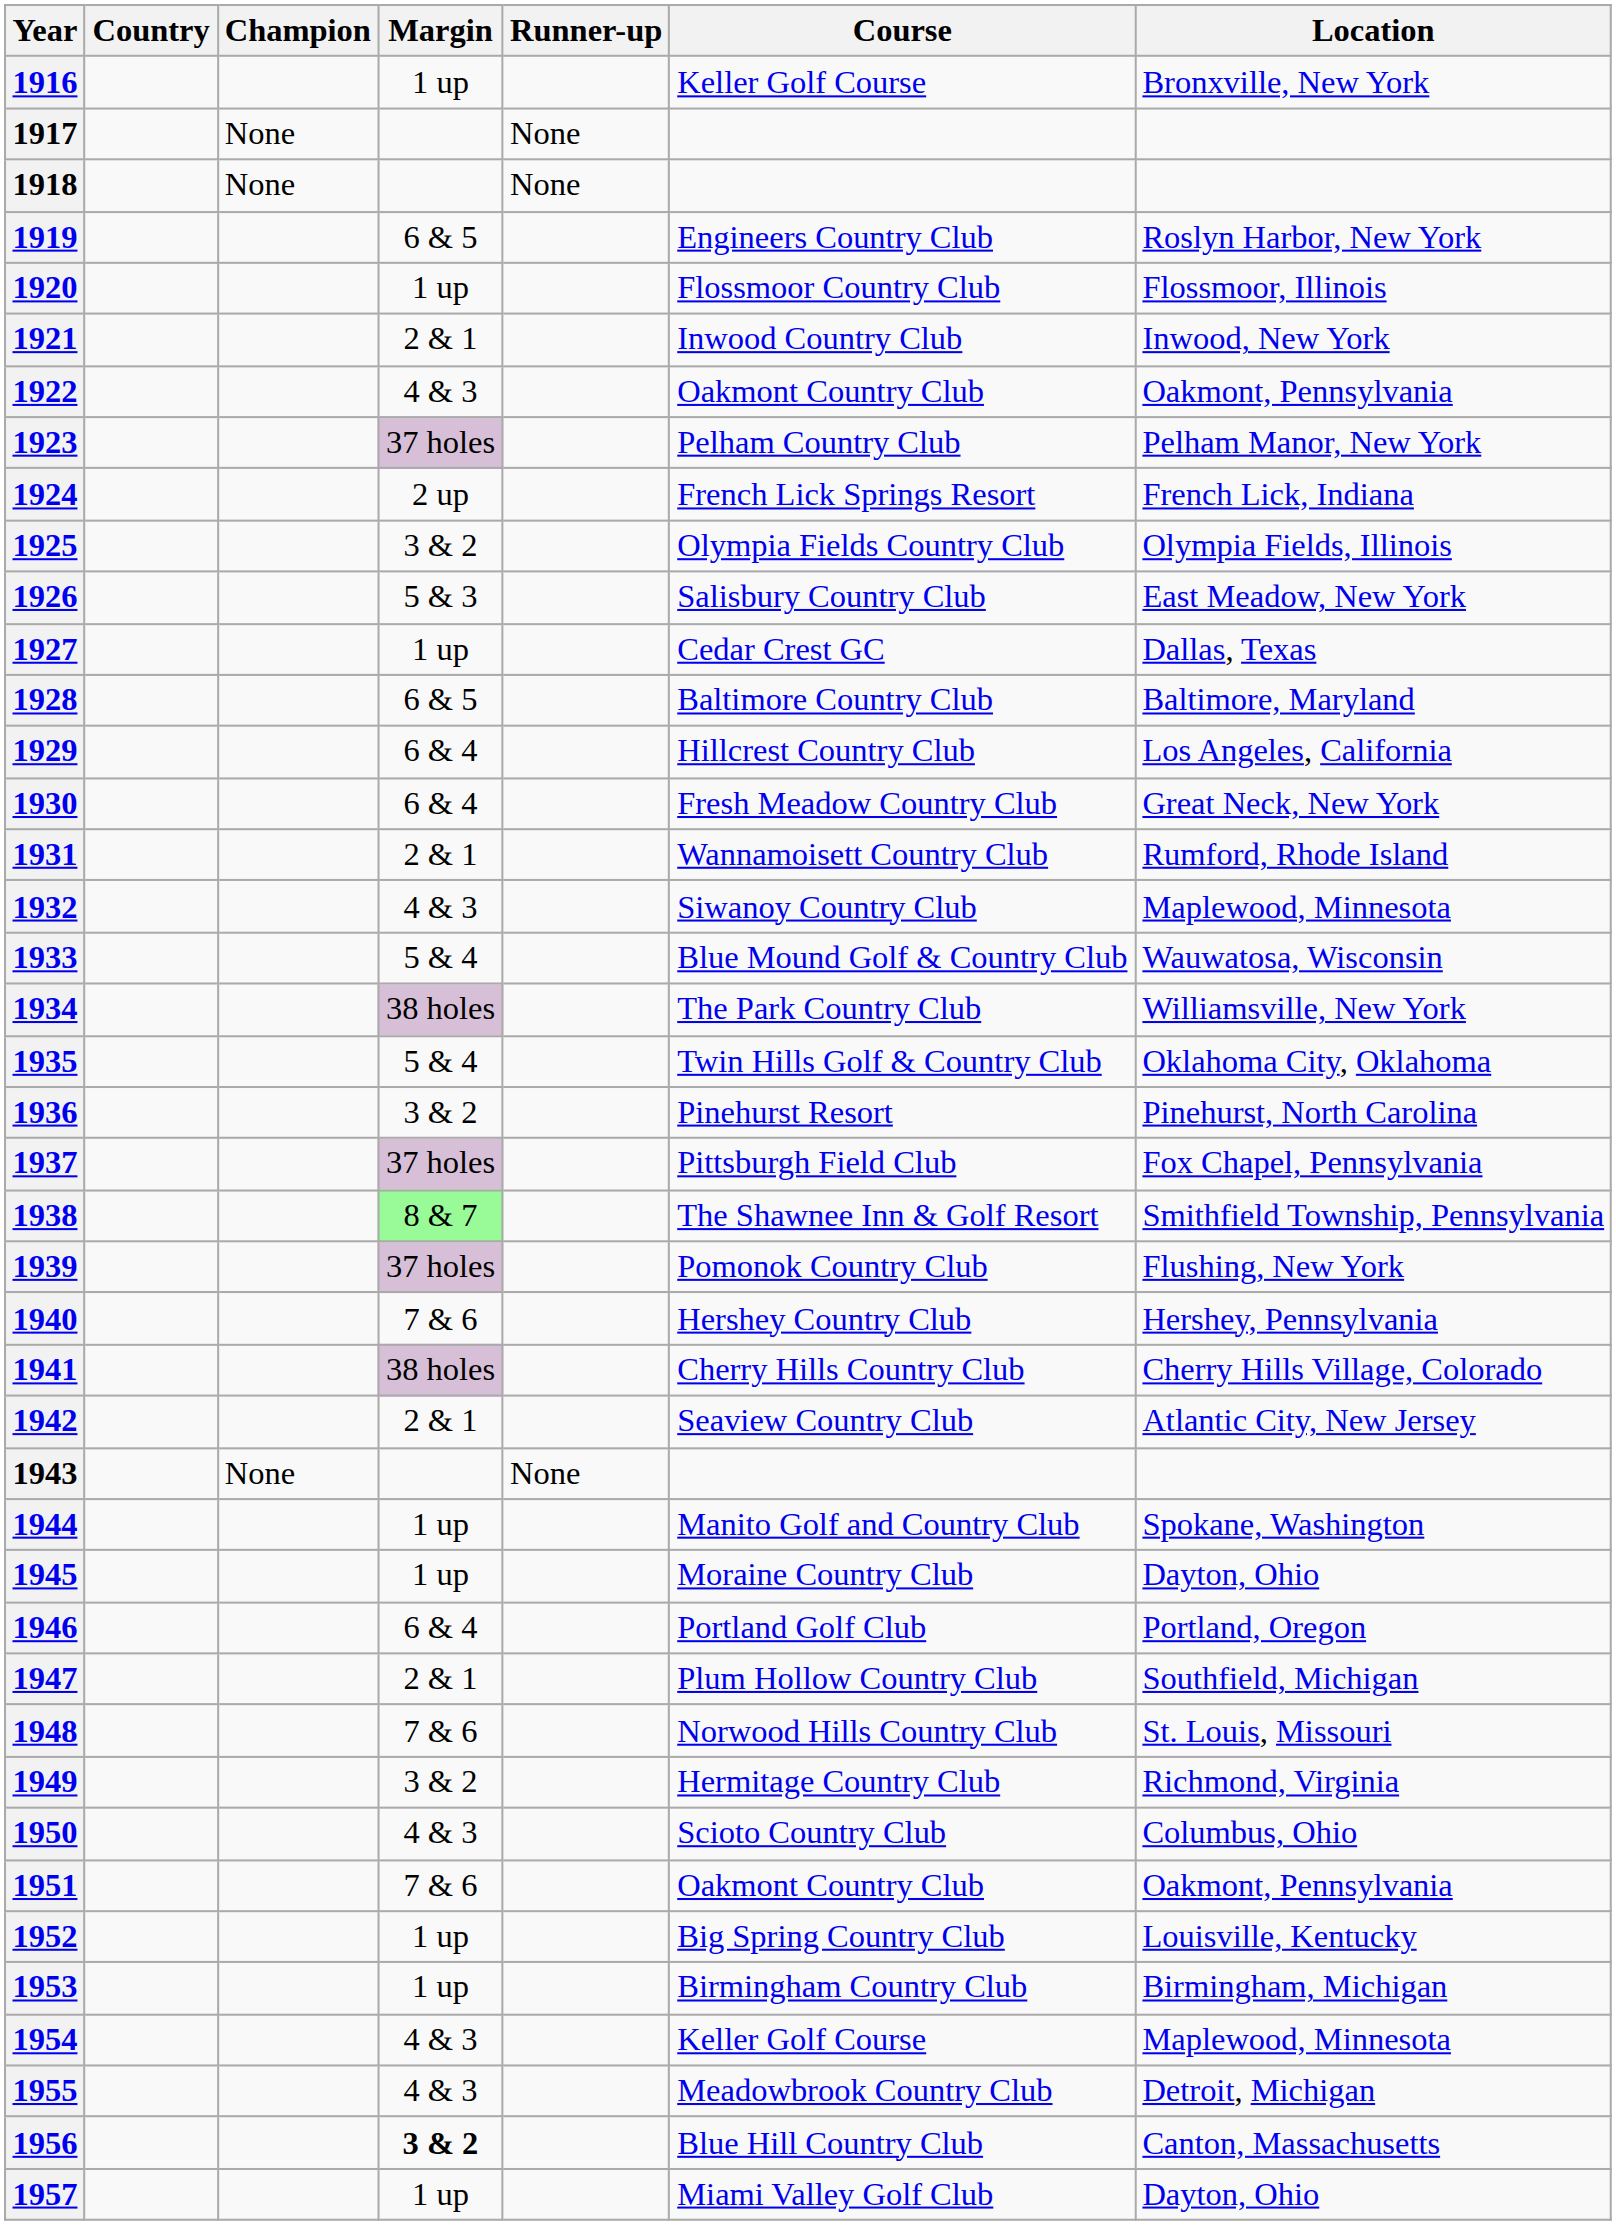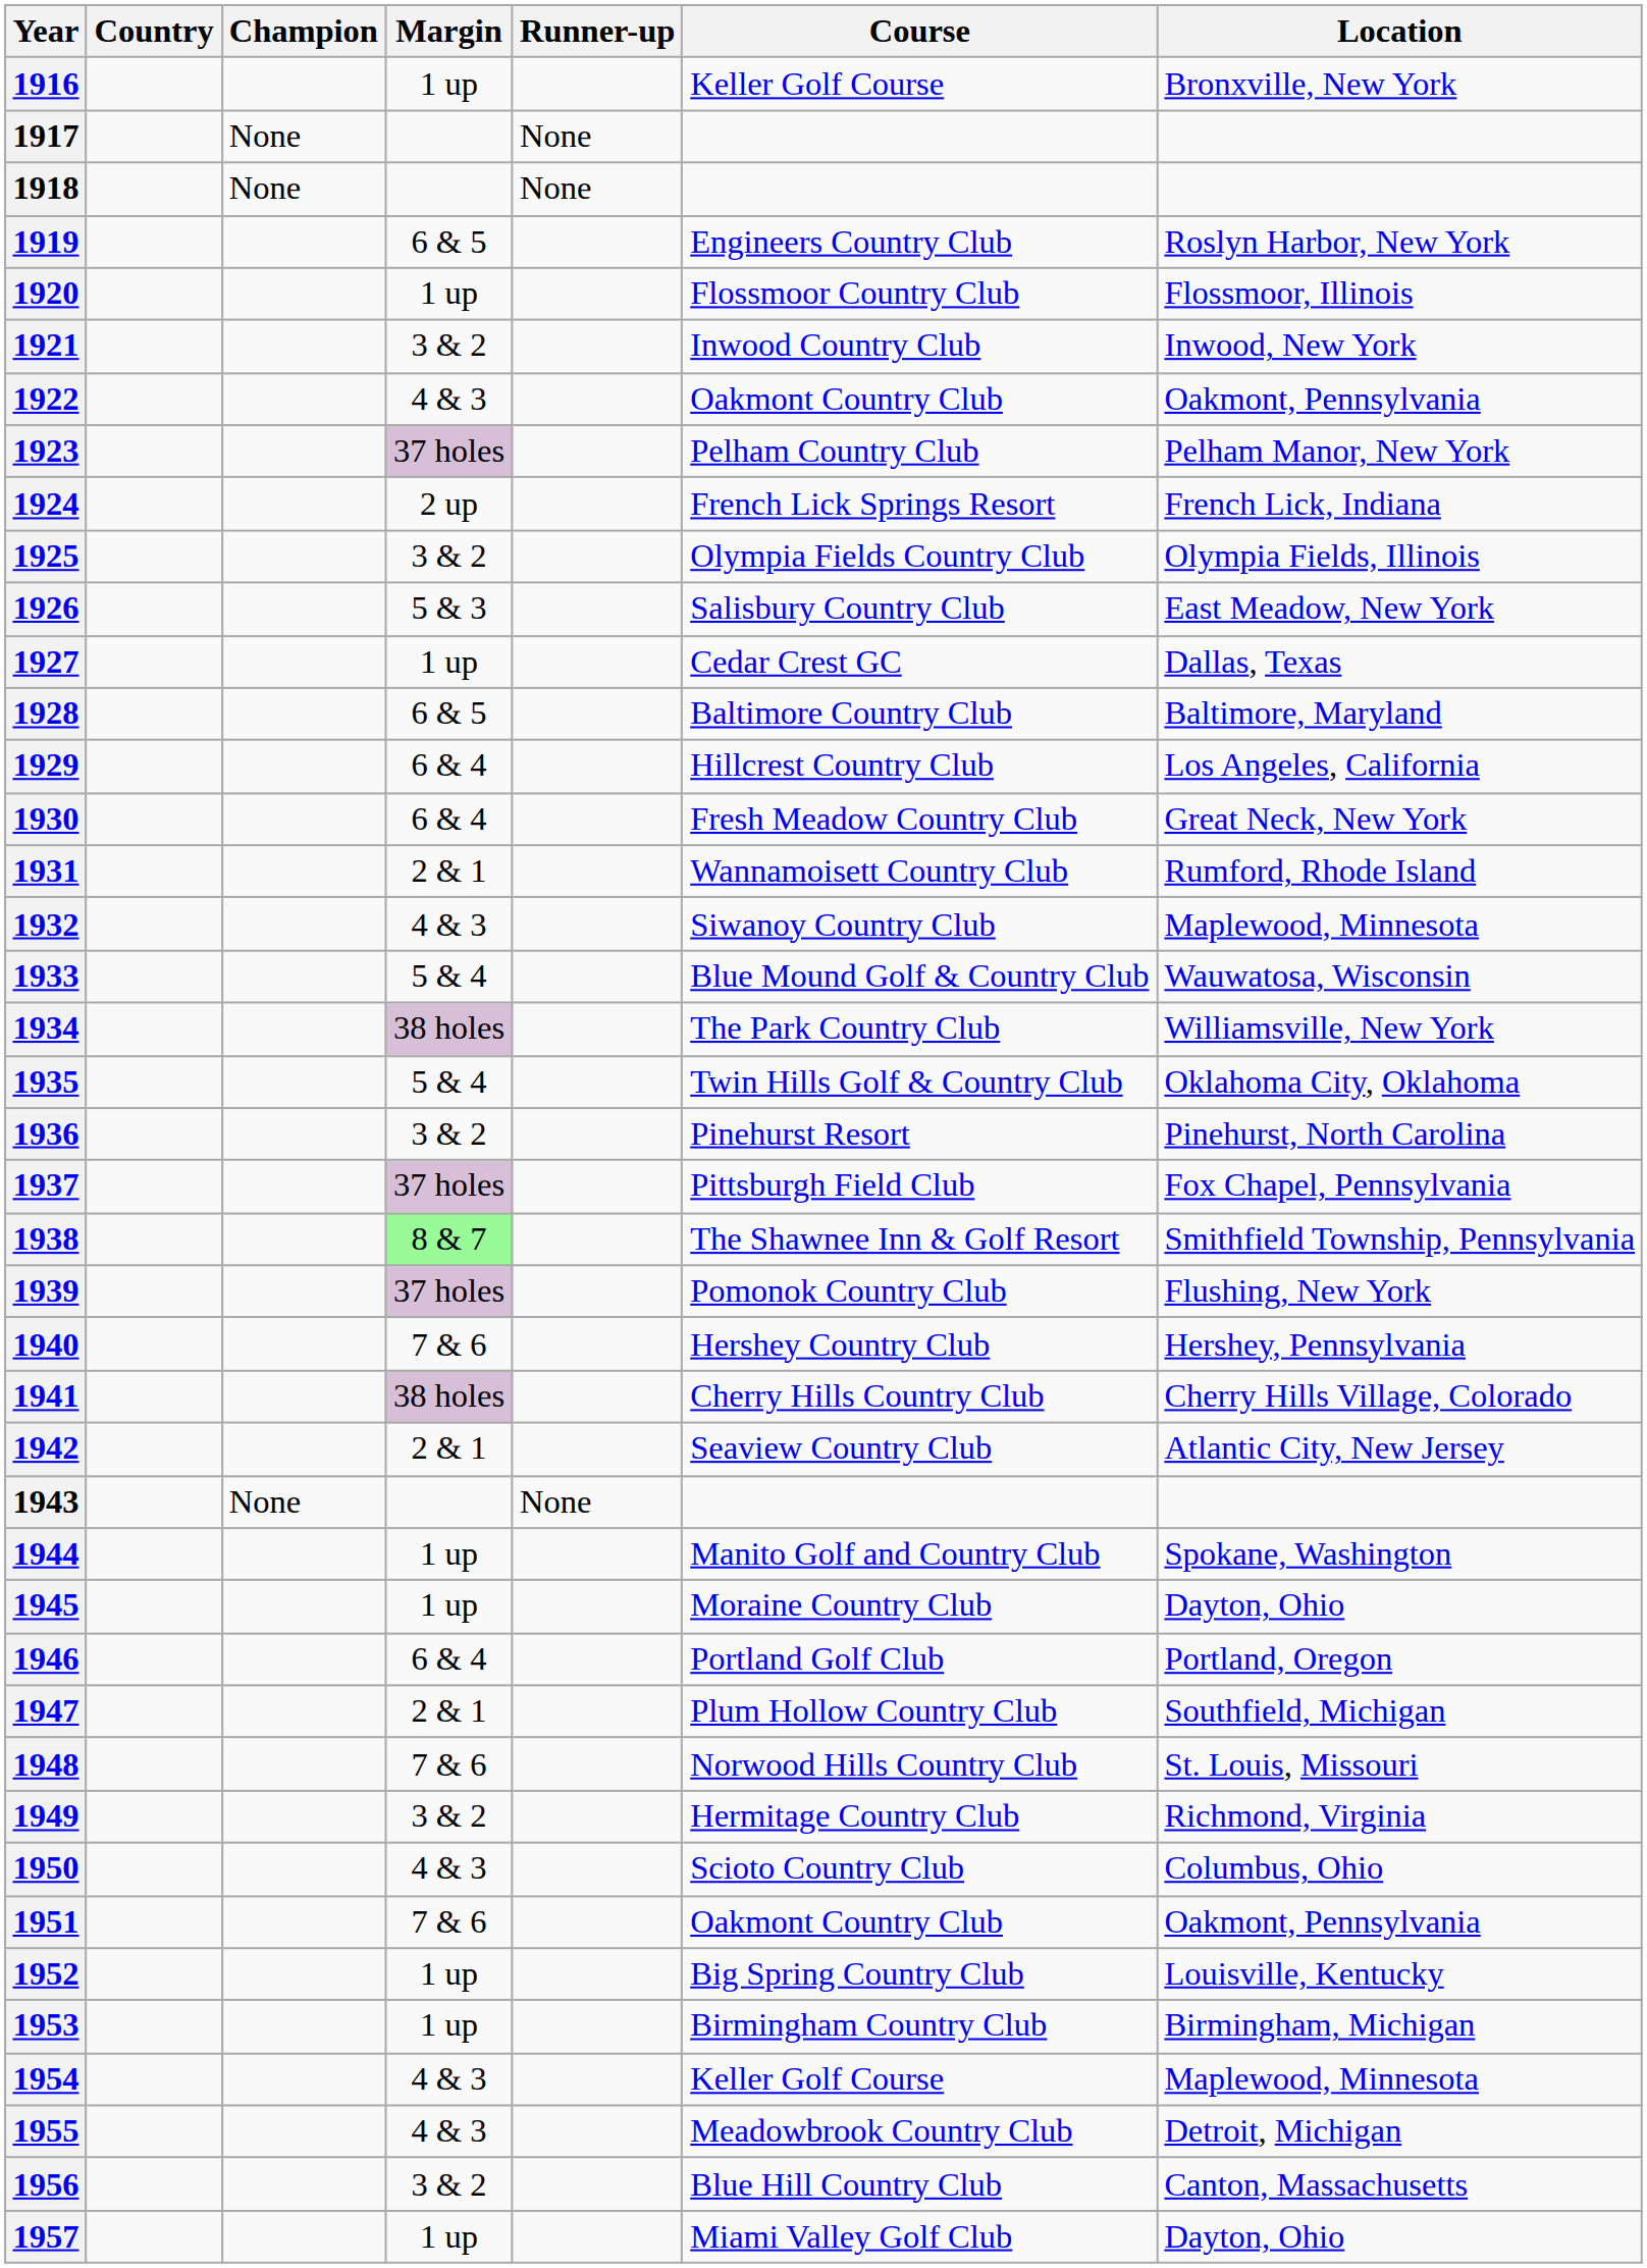1921 | Margin: 2 & 1 -> 3 & 2
1956 | Margin: bold -> normal
